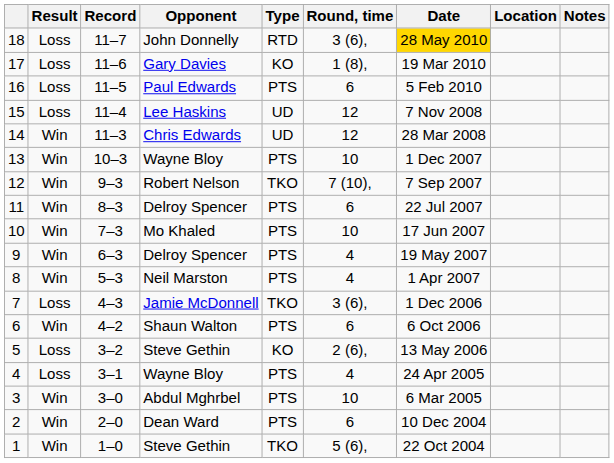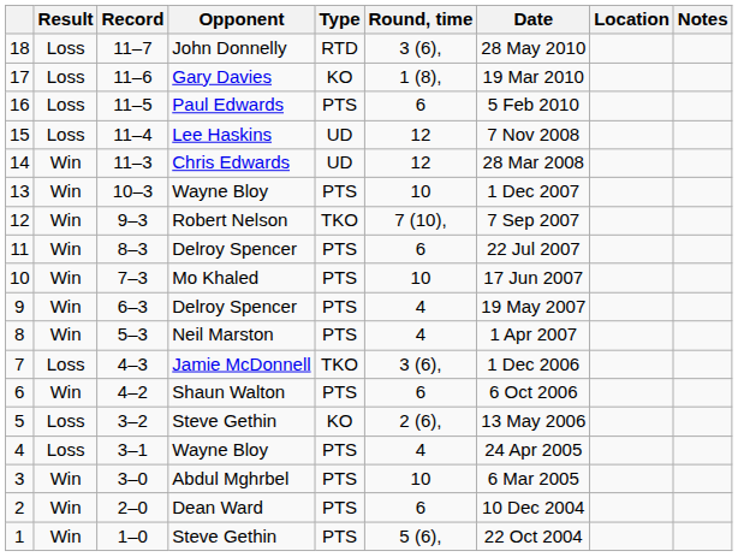18 | Date: gold background -> no background
1 | Type: TKO -> PTS
